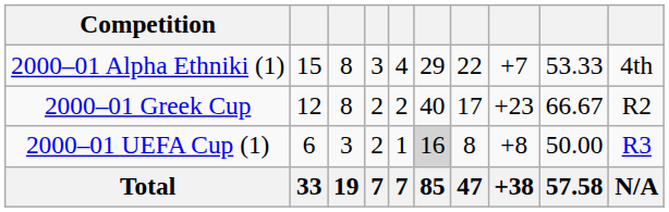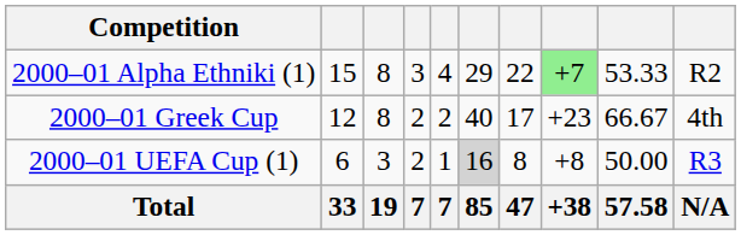2000–01 Alpha Ethniki (1) | column 8: no background -> lightgreen background
2000–01 Alpha Ethniki (1) | column 10: 4th -> R2
2000–01 Greek Cup | column 10: R2 -> 4th
